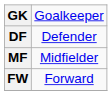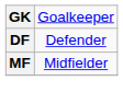- row: FW | Forward
